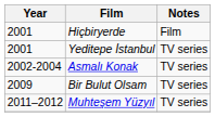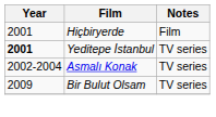Yeditepe İstanbul | Year: normal -> bold
- row: 2011–2012 | Muhteşem Yüzyıl | TV series
